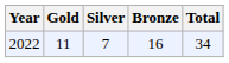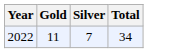- column: Bronze | 16
